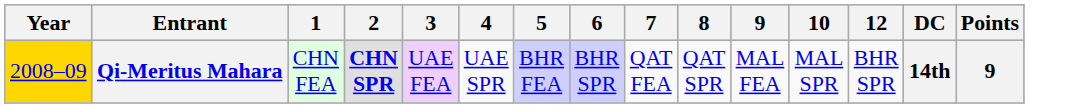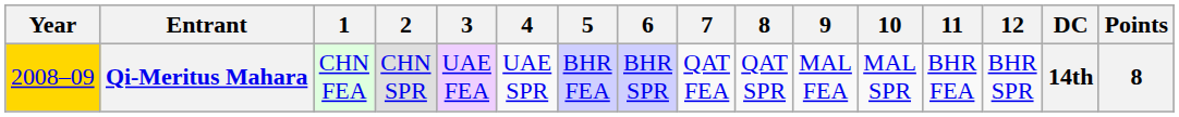+ column: 11 | BHR FEA
Qi-Meritus Mahara | 2: bold -> normal
Qi-Meritus Mahara | Points: 9 -> 8
